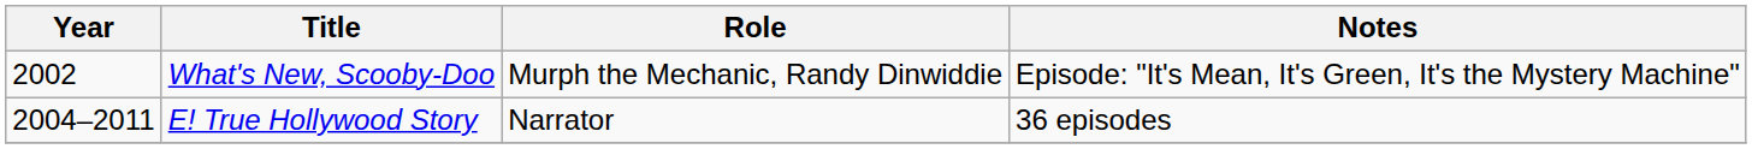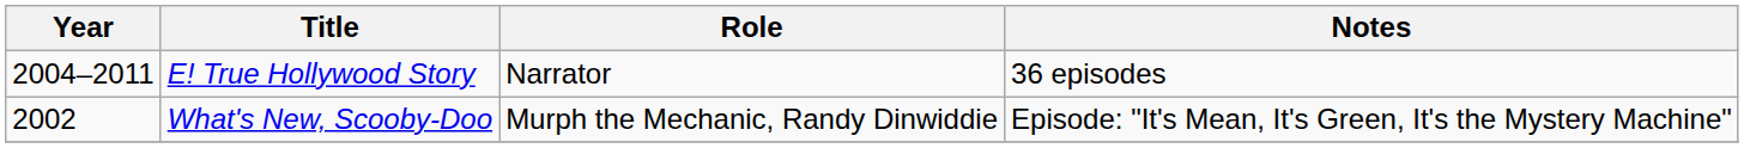rows swapped: What's New, Scooby-Doo <-> E! True Hollywood Story
